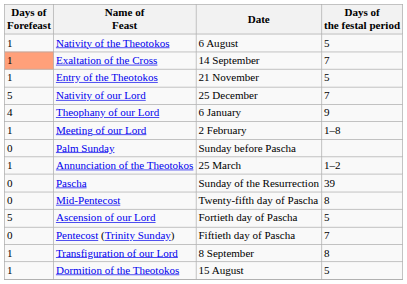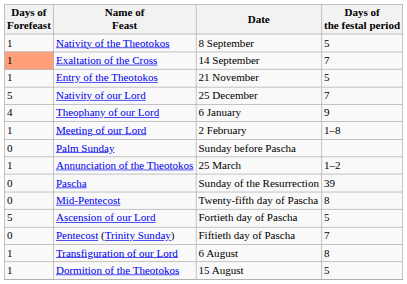Nativity of the Theotokos | Date: 6 August -> 8 September
Transfiguration of our Lord | Date: 8 September -> 6 August
